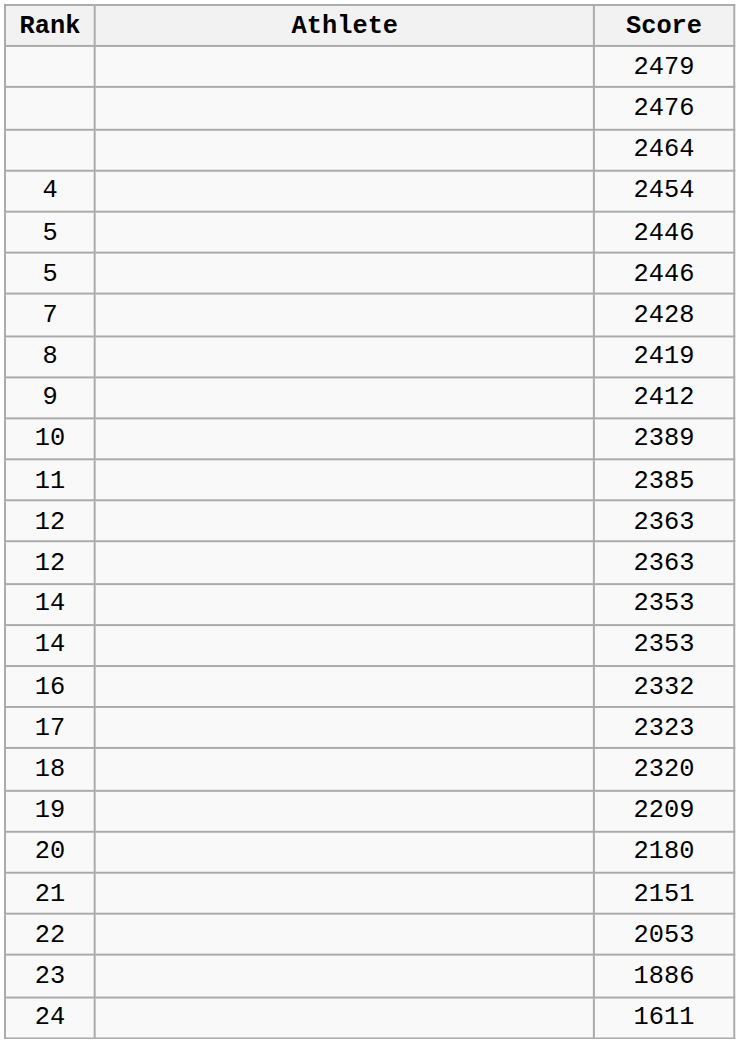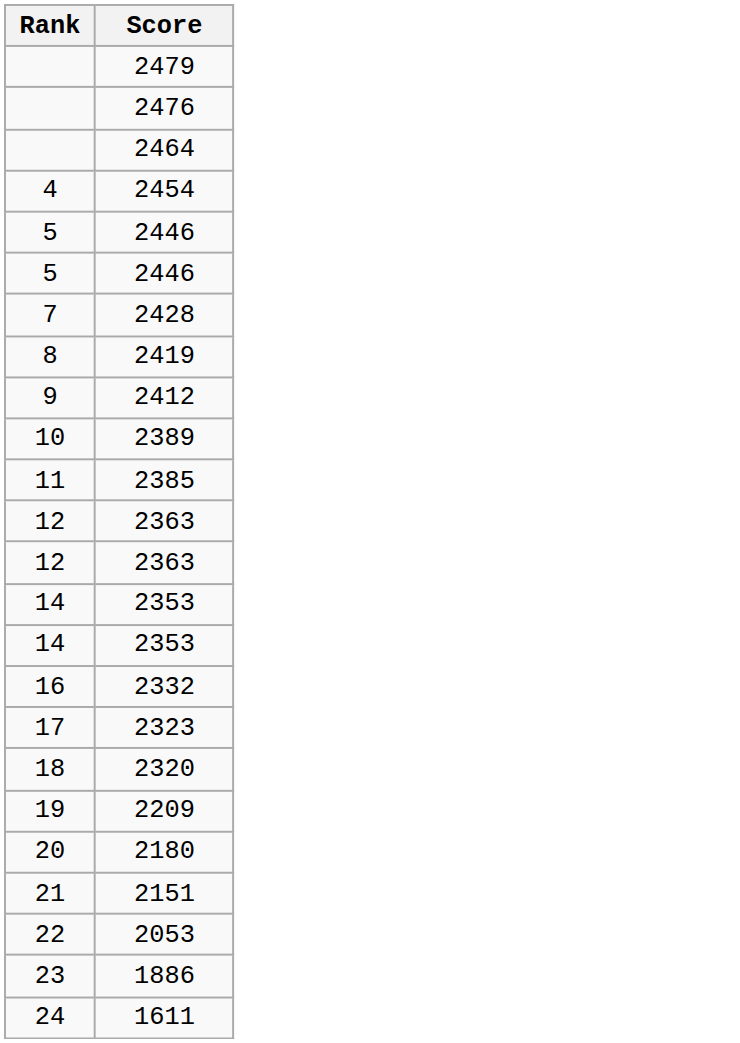- column: Athlete
